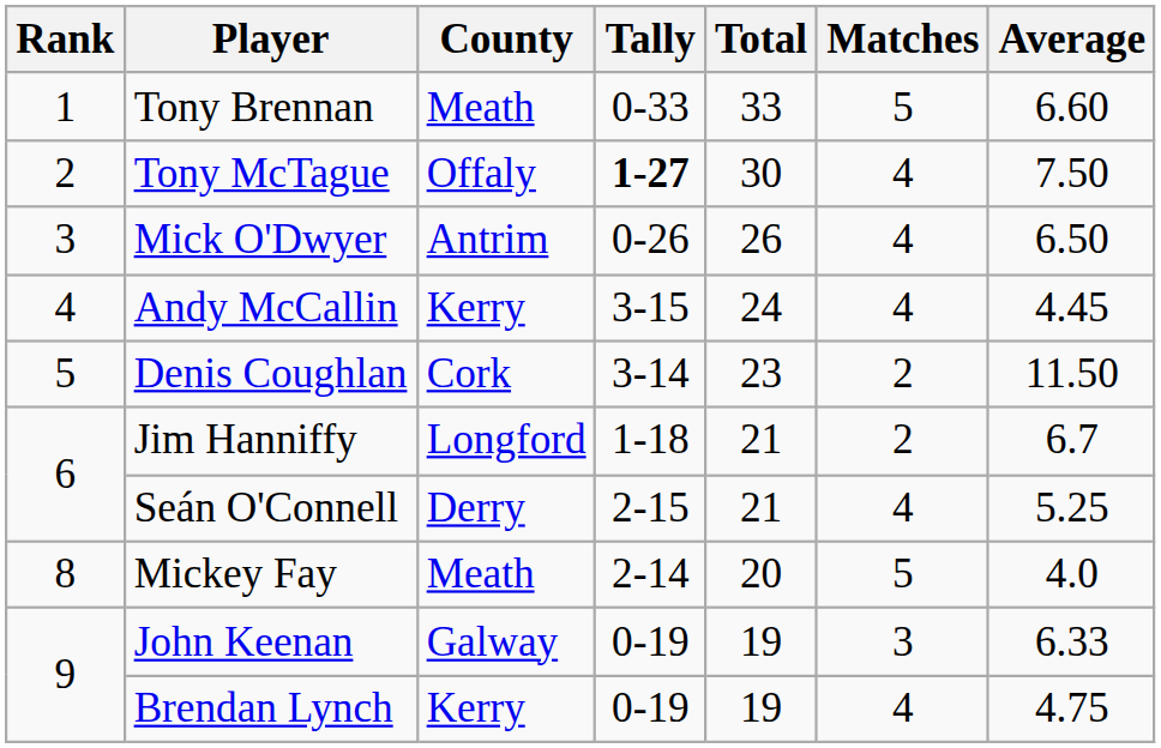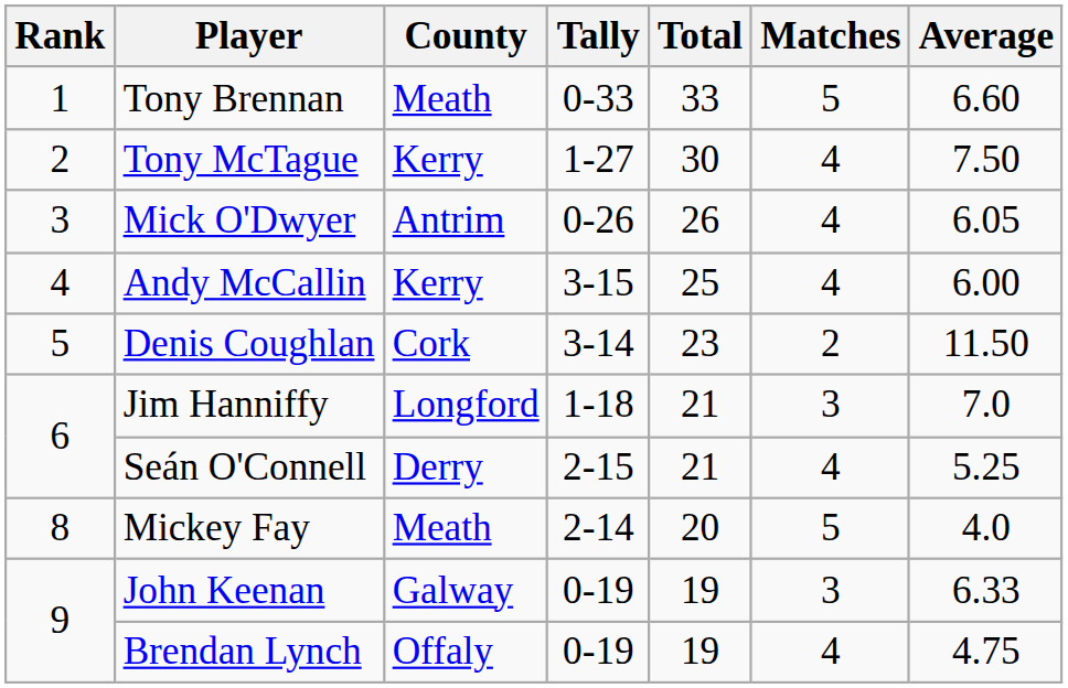Tony McTague | County: Offaly -> Kerry
Tony McTague | Tally: bold -> normal
Mick O'Dwyer | Average: 6.50 -> 6.05
Andy McCallin | Total: 24 -> 25
Andy McCallin | Average: 4.45 -> 6.00
Jim Hanniffy | Matches: 2 -> 3
Jim Hanniffy | Average: 6.7 -> 7.0
Brendan Lynch | County: Kerry -> Offaly
